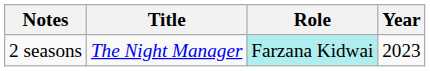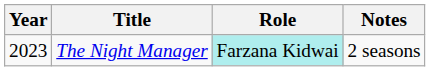columns swapped: Year <-> Notes
